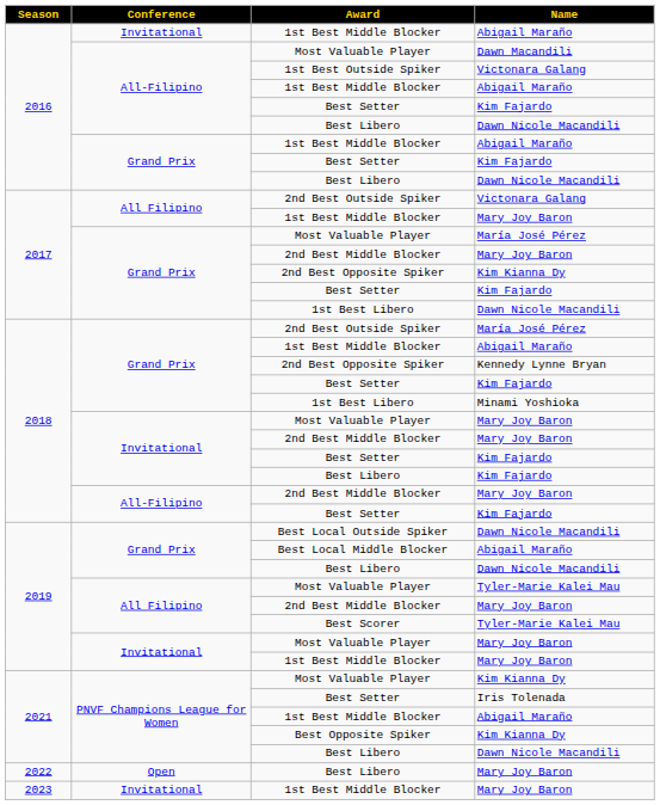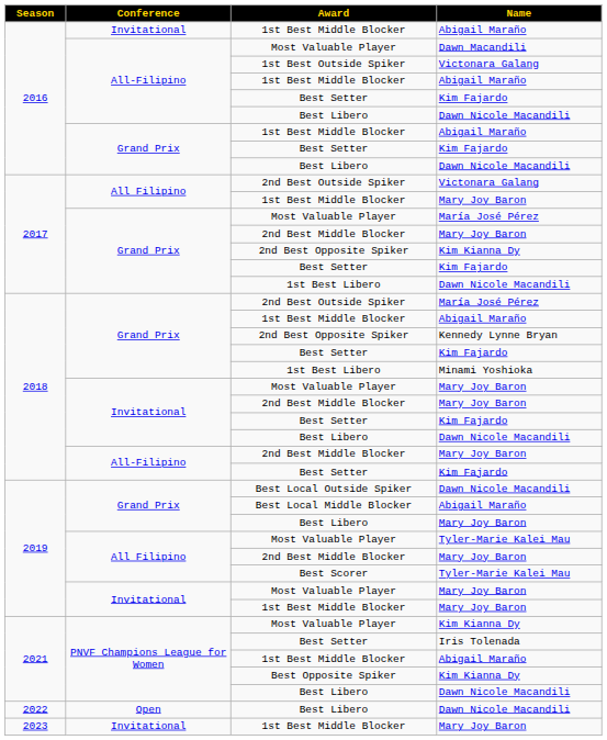2018 / Best Libero | Name: Kim Fajardo -> Dawn Nicole Macandili
2019 / Best Libero | Name: Dawn Nicole Macandili -> Mary Joy Baron
2022 / Best Libero | Name: Mary Joy Baron -> Dawn Nicole Macandili
